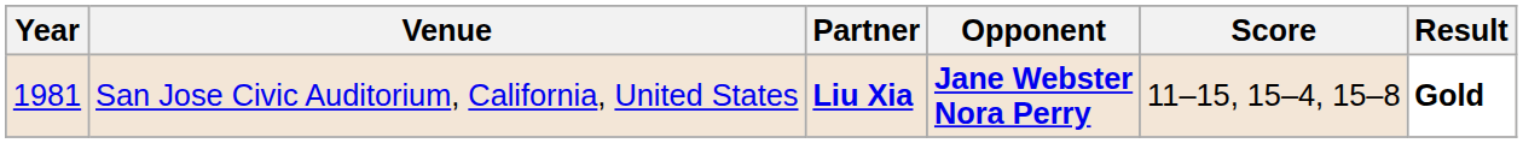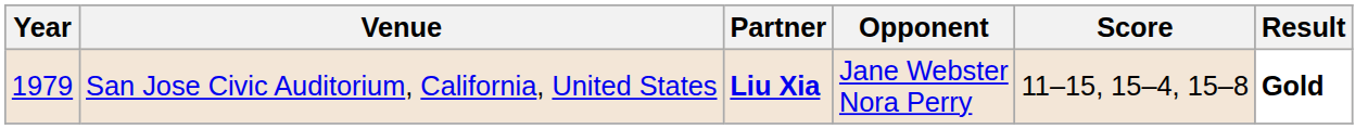San Jose Civic Auditorium, California, United States | Year: 1981 -> 1979
San Jose Civic Auditorium, California, United States | Opponent: bold -> normal
